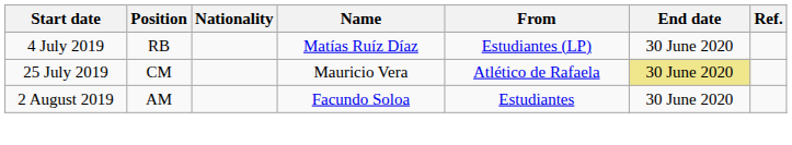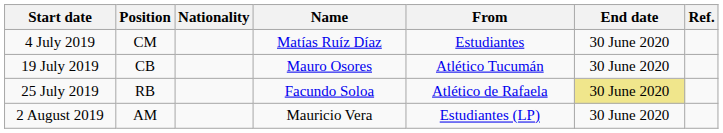4 July 2019 | Position: RB -> CM
4 July 2019 | From: Estudiantes (LP) -> Estudiantes
+ row: 19 July 2019 | CB | Mauro Osores | Atlético Tucumán | 30 June 2020
25 July 2019 | Position: CM -> RB
25 July 2019 | Name: Mauricio Vera -> Facundo Soloa
2 August 2019 | Name: Facundo Soloa -> Mauricio Vera
2 August 2019 | From: Estudiantes -> Estudiantes (LP)
